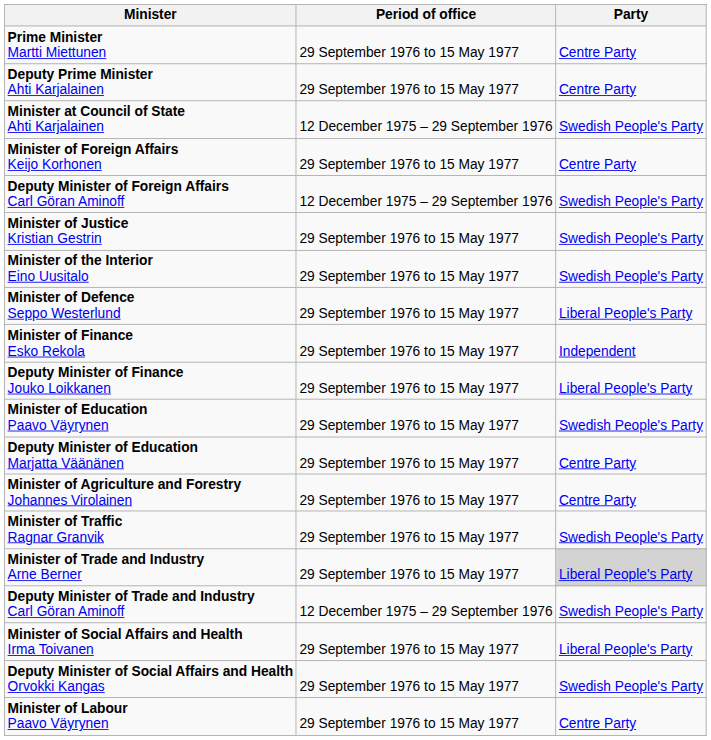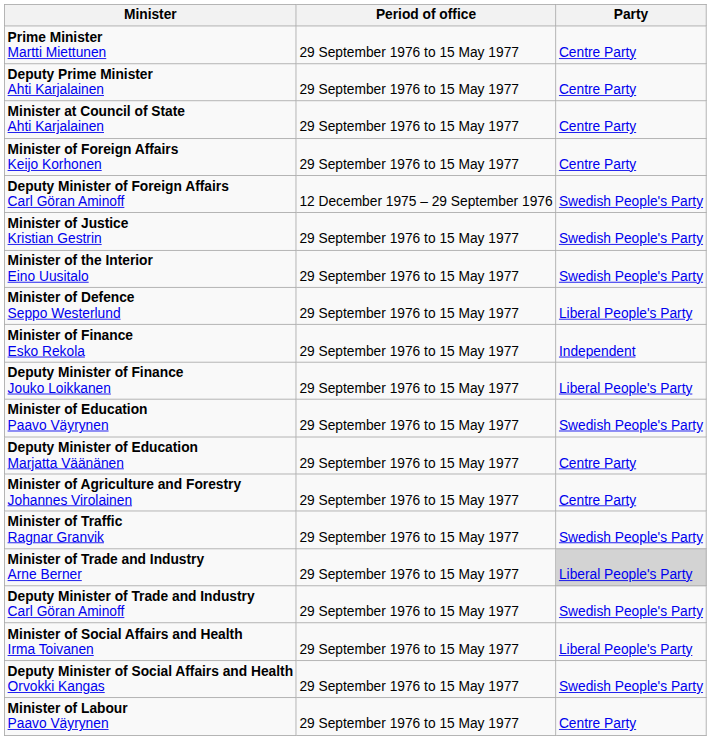Minister at Council of State Ahti Karjalainen | Period of office: 12 December 1975 – 29 September 1976 -> 29 September 1976 to 15 May 1977
Minister at Council of State Ahti Karjalainen | Party: Swedish People's Party -> Centre Party
Deputy Minister of Trade and Industry Carl Göran Aminoff | Period of office: 12 December 1975 – 29 September 1976 -> 29 September 1976 to 15 May 1977
